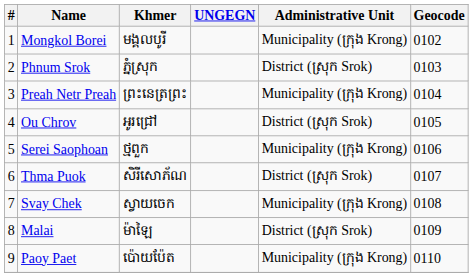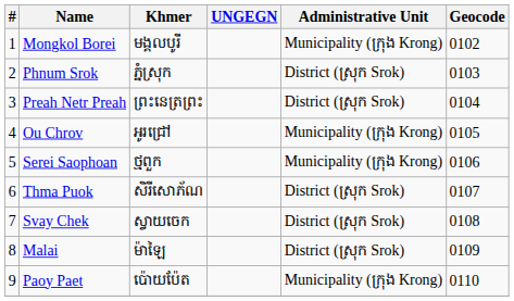Preah Netr Preah | Administrative Unit: Municipality (ក្រុង Krong) -> District (ស្រុក Srok)
Ou Chrov | Administrative Unit: District (ស្រុក Srok) -> Municipality (ក្រុង Krong)
Svay Chek | Administrative Unit: Municipality (ក្រុង Krong) -> District (ស្រុក Srok)
